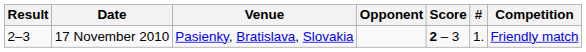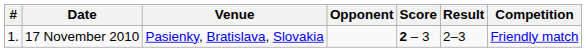columns swapped: # <-> Result
